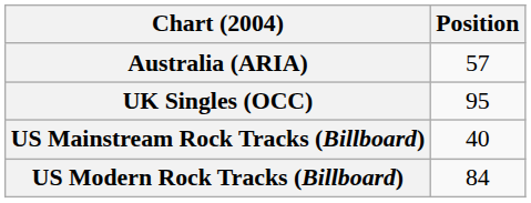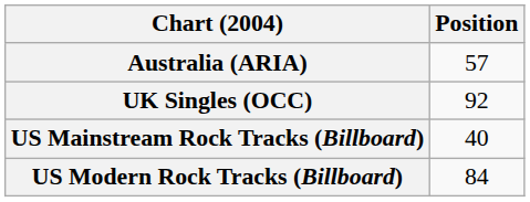UK Singles (OCC) | Position: 95 -> 92
